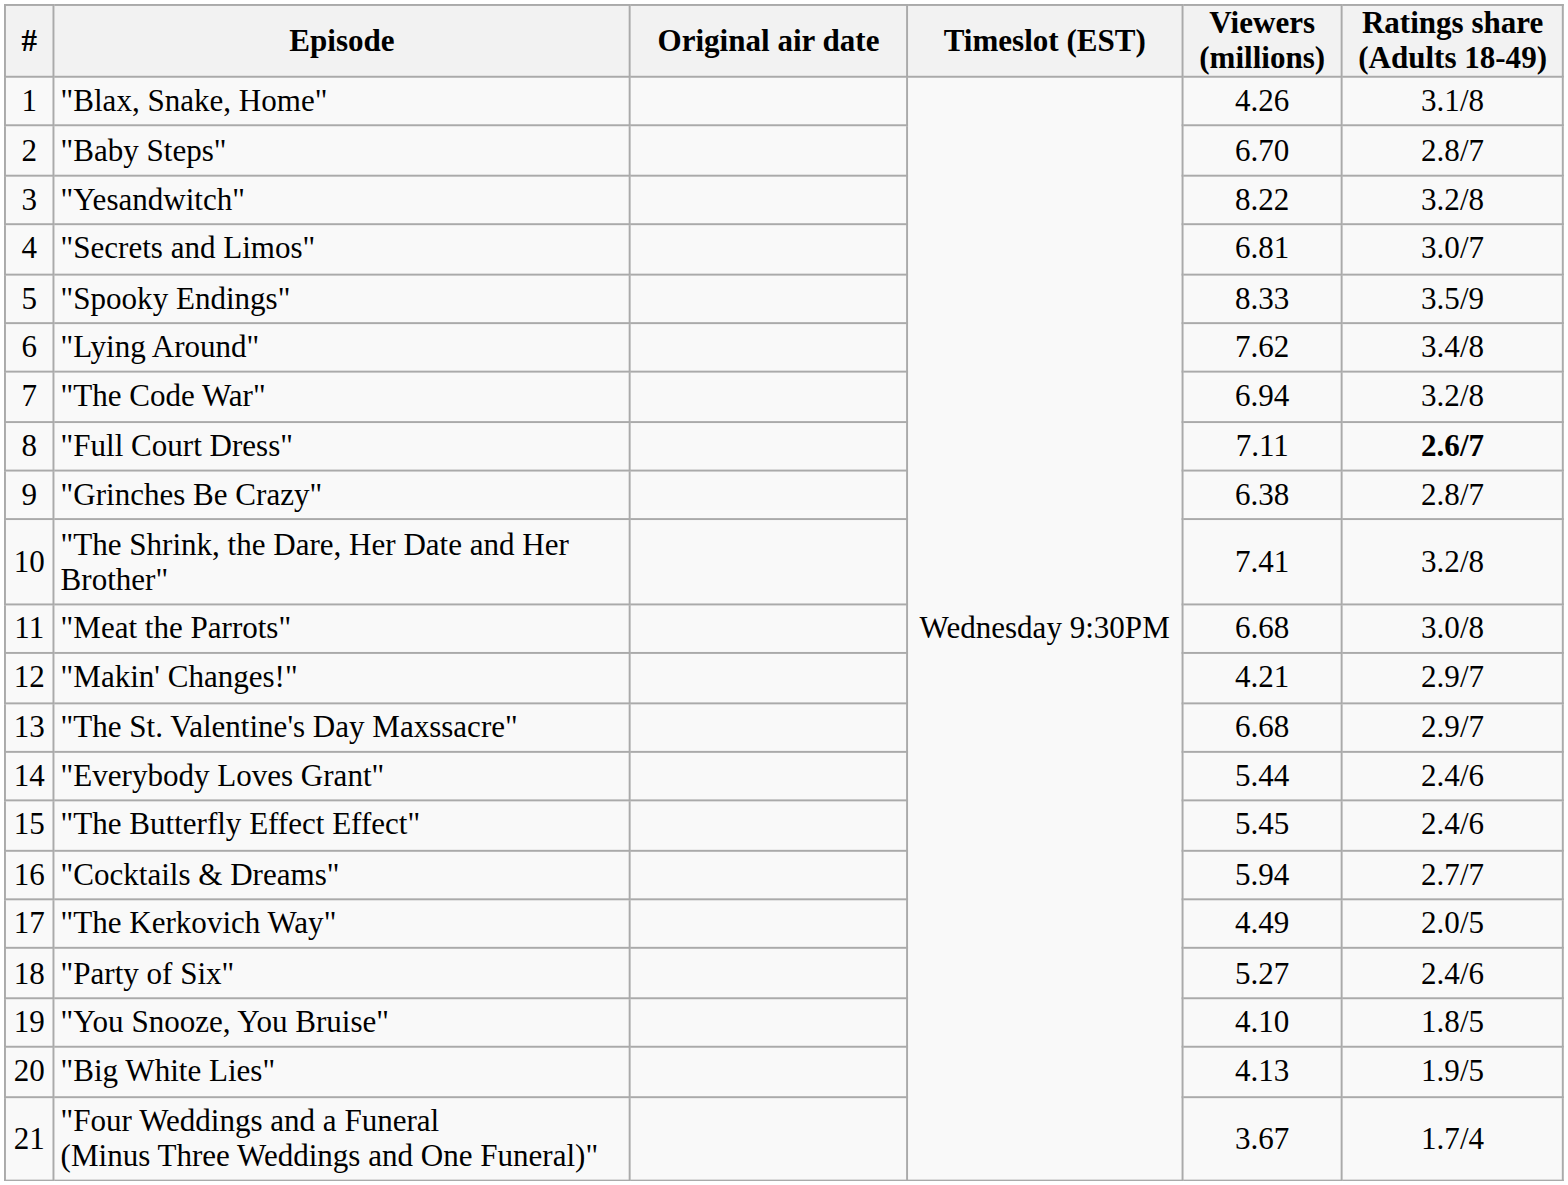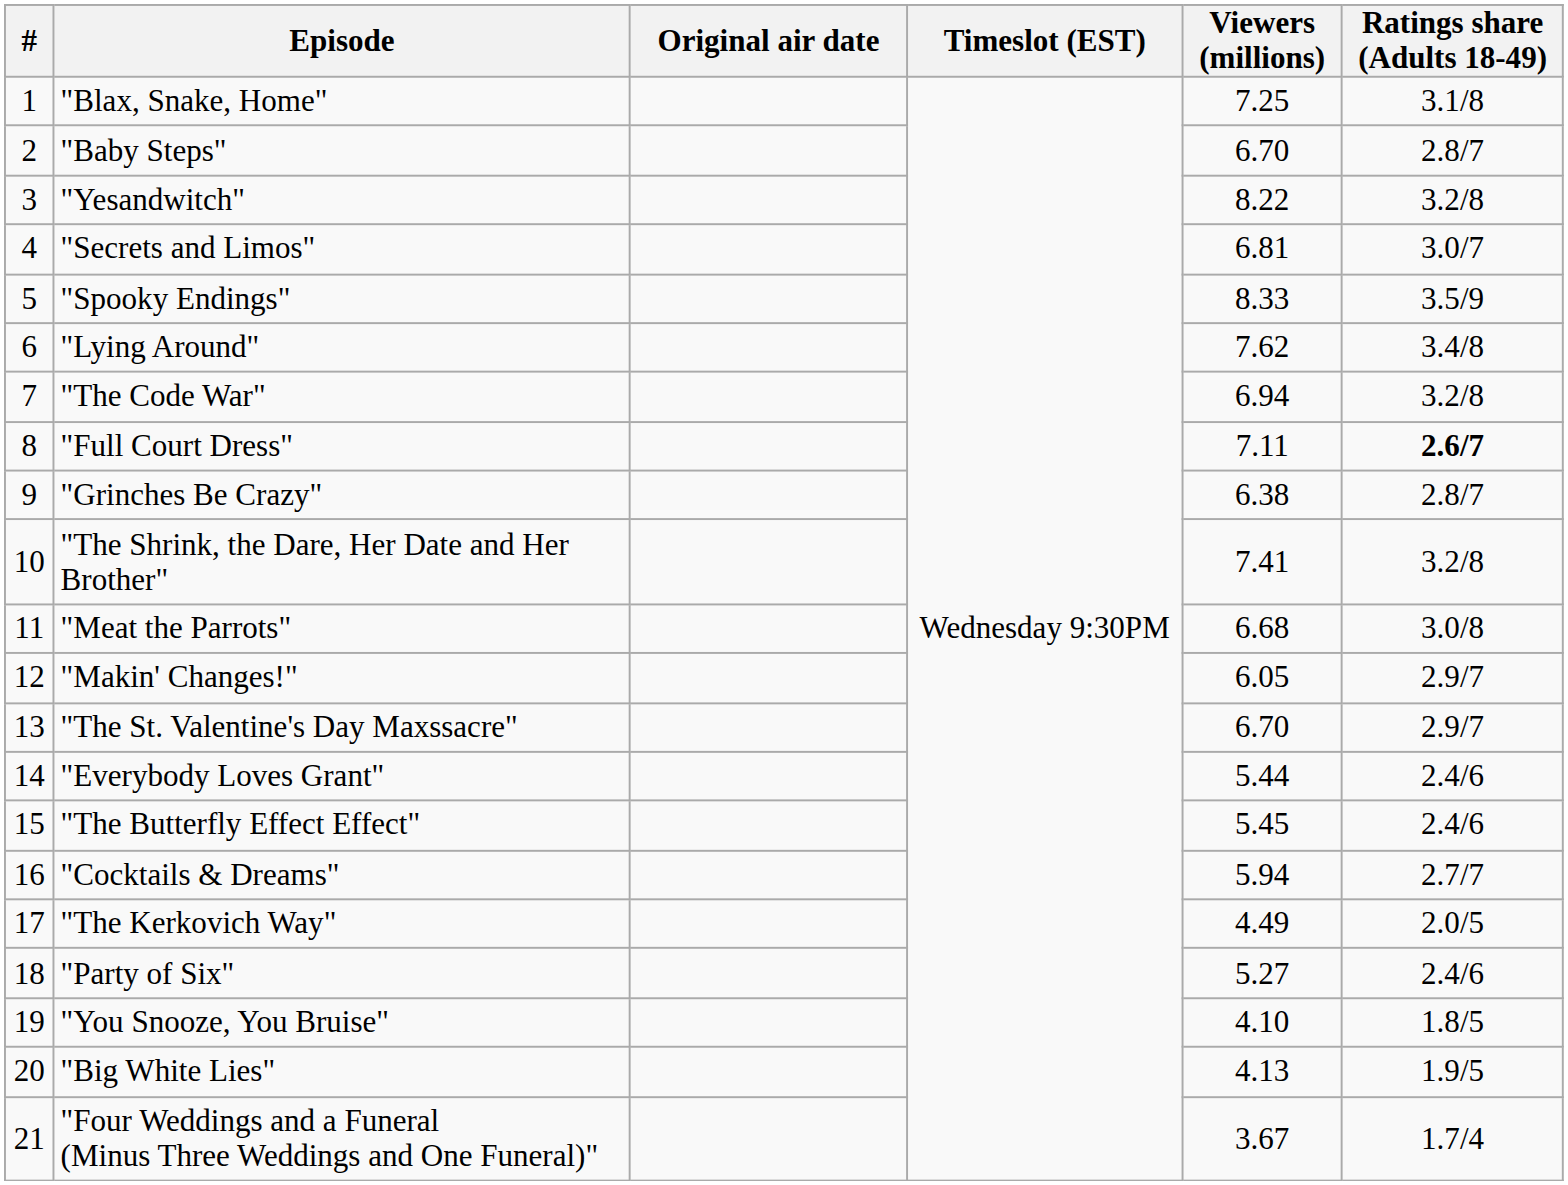"Blax, Snake, Home" | Viewers (millions): 4.26 -> 7.25
"Makin' Changes!" | Viewers (millions): 4.21 -> 6.05
"The St. Valentine's Day Maxssacre" | Viewers (millions): 6.68 -> 6.70
